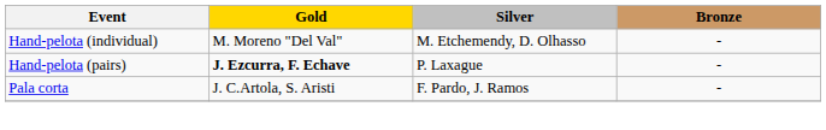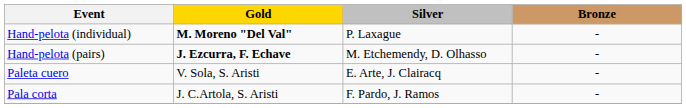Hand-pelota (individual) | Gold: normal -> bold
Hand-pelota (individual) | Silver: M. Etchemendy, D. Olhasso -> P. Laxague
Hand-pelota (pairs) | Silver: P. Laxague -> M. Etchemendy, D. Olhasso
+ row: Paleta cuero | V. Sola, S. Aristi | E. Arte, J. Clairacq | -
